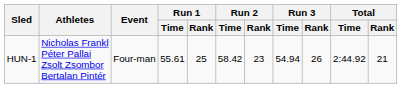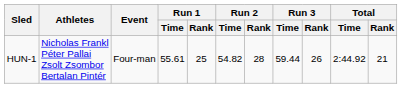HUN-1 | Run 2 / Time: 58.42 -> 54.82
HUN-1 | Run 2 / Rank: 23 -> 28
HUN-1 | Run 3 / Time: 54.94 -> 59.44
